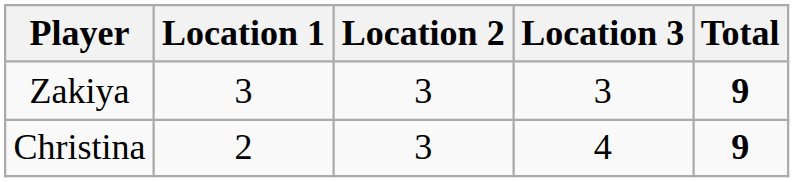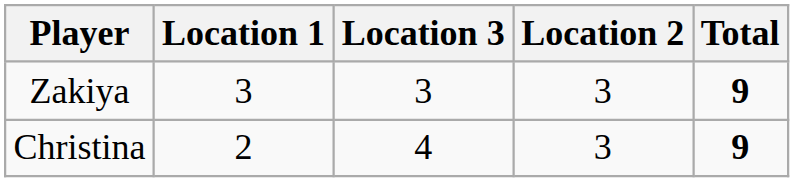columns swapped: Location 2 <-> Location 3
